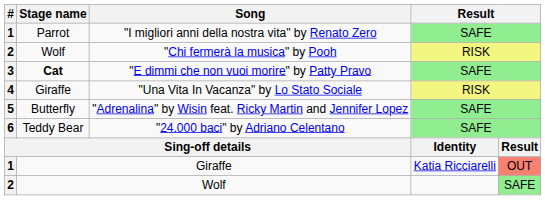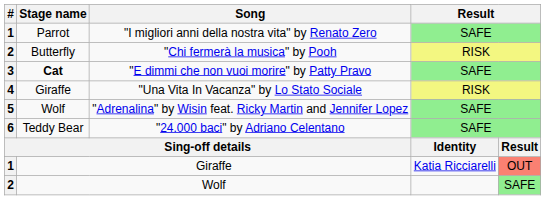"Chi fermerà la musica" by Pooh | Stage name: Wolf -> Butterfly
"Adrenalina" by Wisin feat. Ricky Martin and Jennifer Lopez | Stage name: Butterfly -> Wolf
